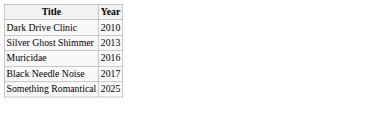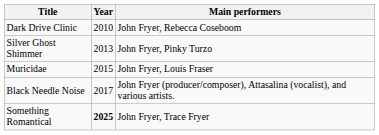+ column: Main performers | John Fryer, Rebecca Coseboom | John Fryer, Pinky Turzo | John Fryer, Louis Fraser | John Fryer (producer/composer), Attasalina (vocalist), and various artists. | John Fryer, Trace Fryer
Muricidae | Year: 2016 -> 2015
Something Romantical | Year: normal -> bold
